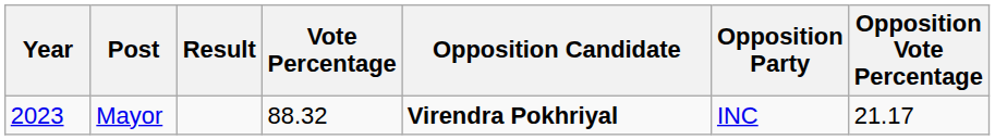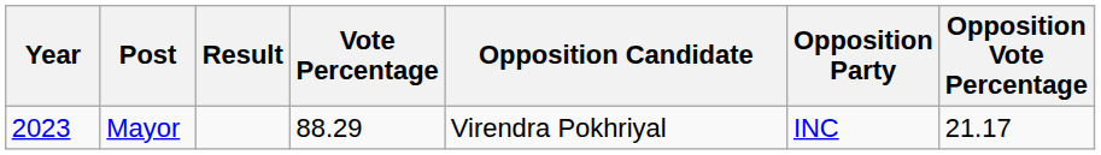Mayor | Vote Percentage: 88.32 -> 88.29
Mayor | Opposition Candidate: bold -> normal
